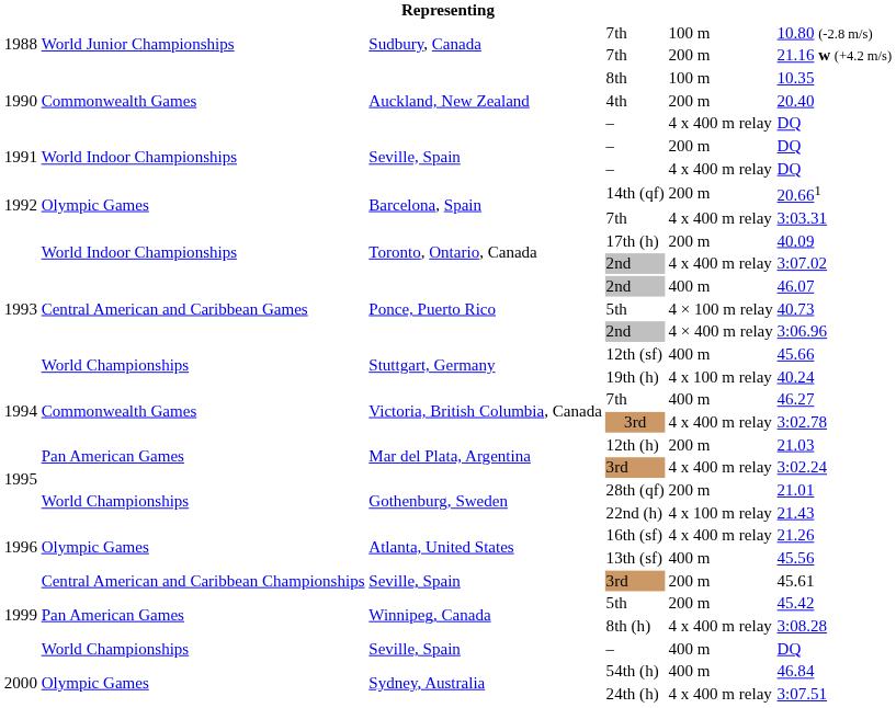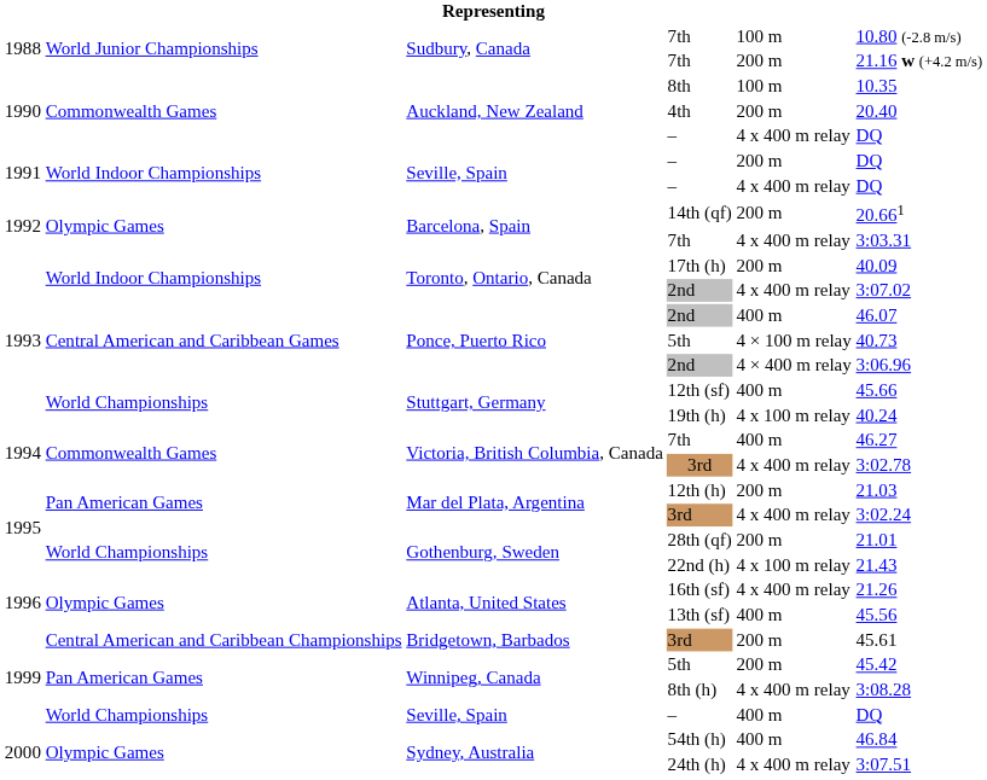Central American and Caribbean Championships / 3rd | column 3: Seville, Spain -> Bridgetown, Barbados
